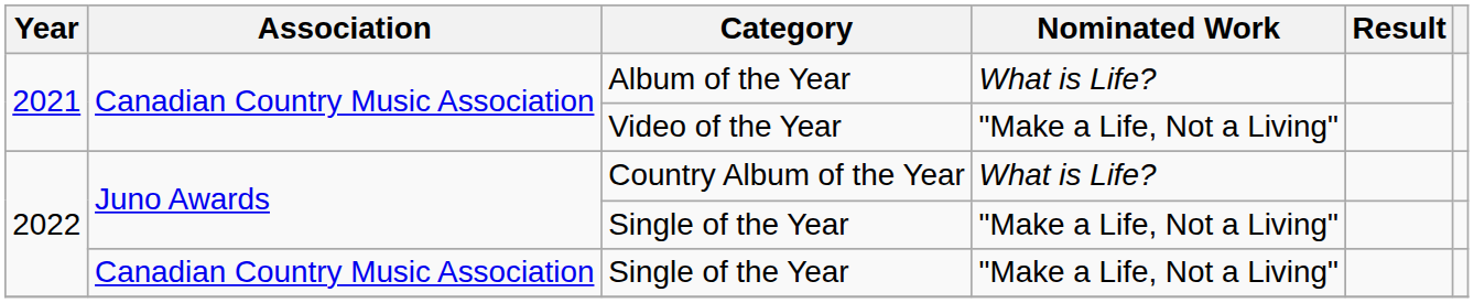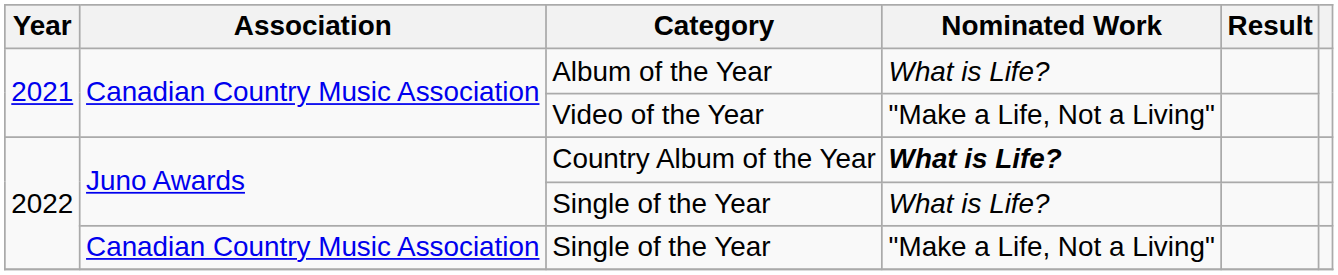Country Album of the Year | Nominated Work: normal -> bold
Juno Awards / Single of the Year | Nominated Work: "Make a Life, Not a Living" -> What is Life?
